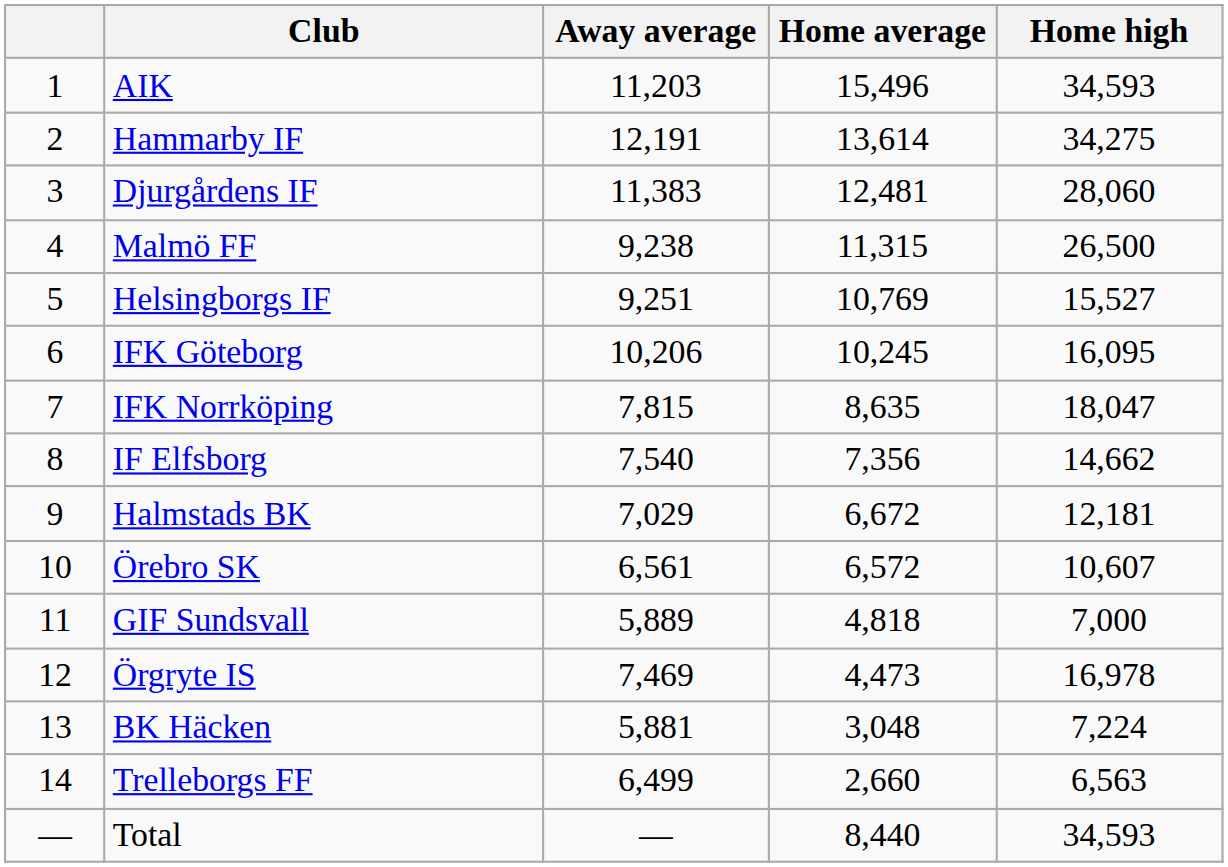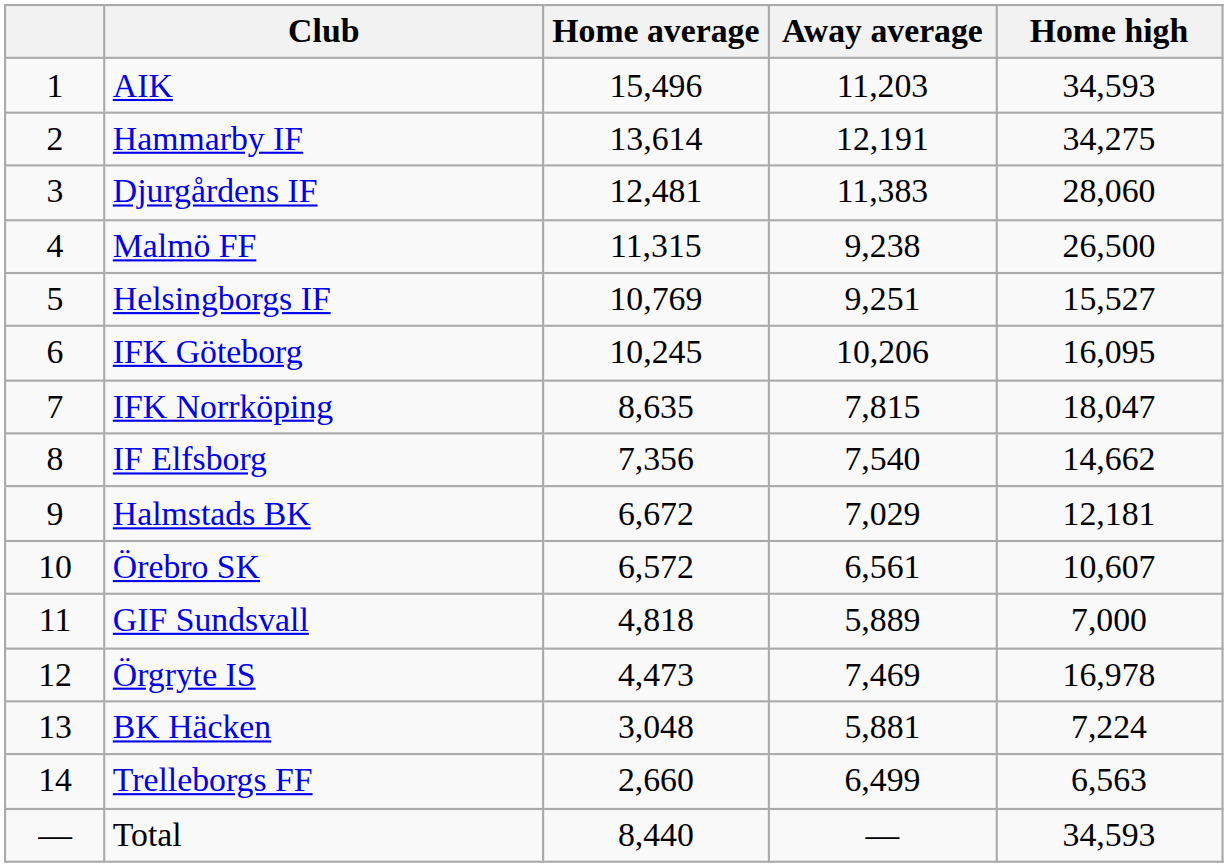columns swapped: Home average <-> Away average
